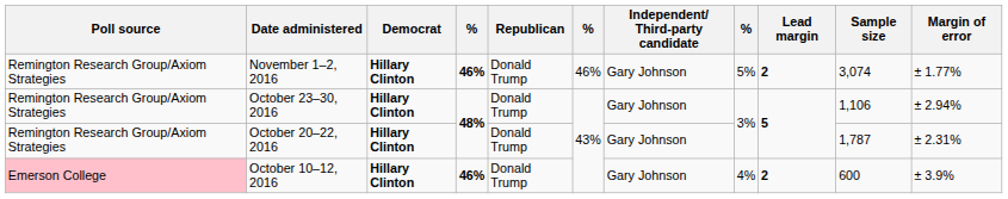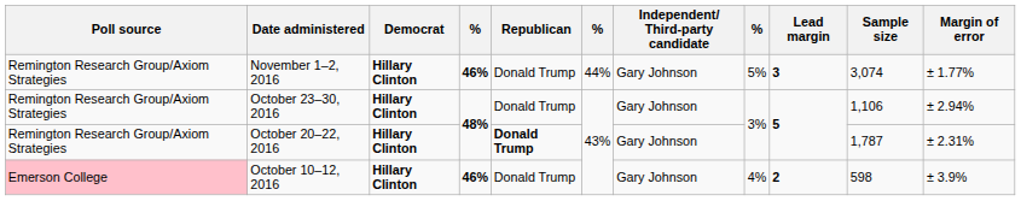November 1–2, 2016 | column 6: 46% -> 44%
November 1–2, 2016 | Lead margin: 2 -> 3
October 20–22, 2016 | Republican: normal -> bold
October 10–12, 2016 | Sample size: 600 -> 598
